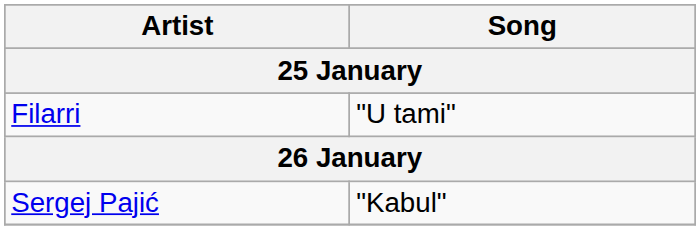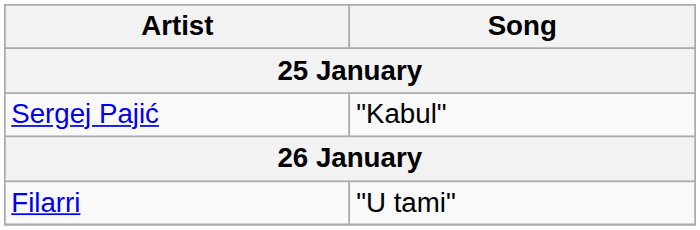rows swapped: Filarri <-> Sergej Pajić
